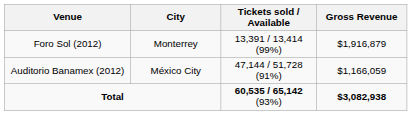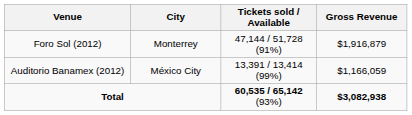Foro Sol (2012) | Tickets sold / Available: 13,391 / 13,414 (99%) -> 47,144 / 51,728 (91%)
Auditorio Banamex (2012) | Tickets sold / Available: 47,144 / 51,728 (91%) -> 13,391 / 13,414 (99%)
